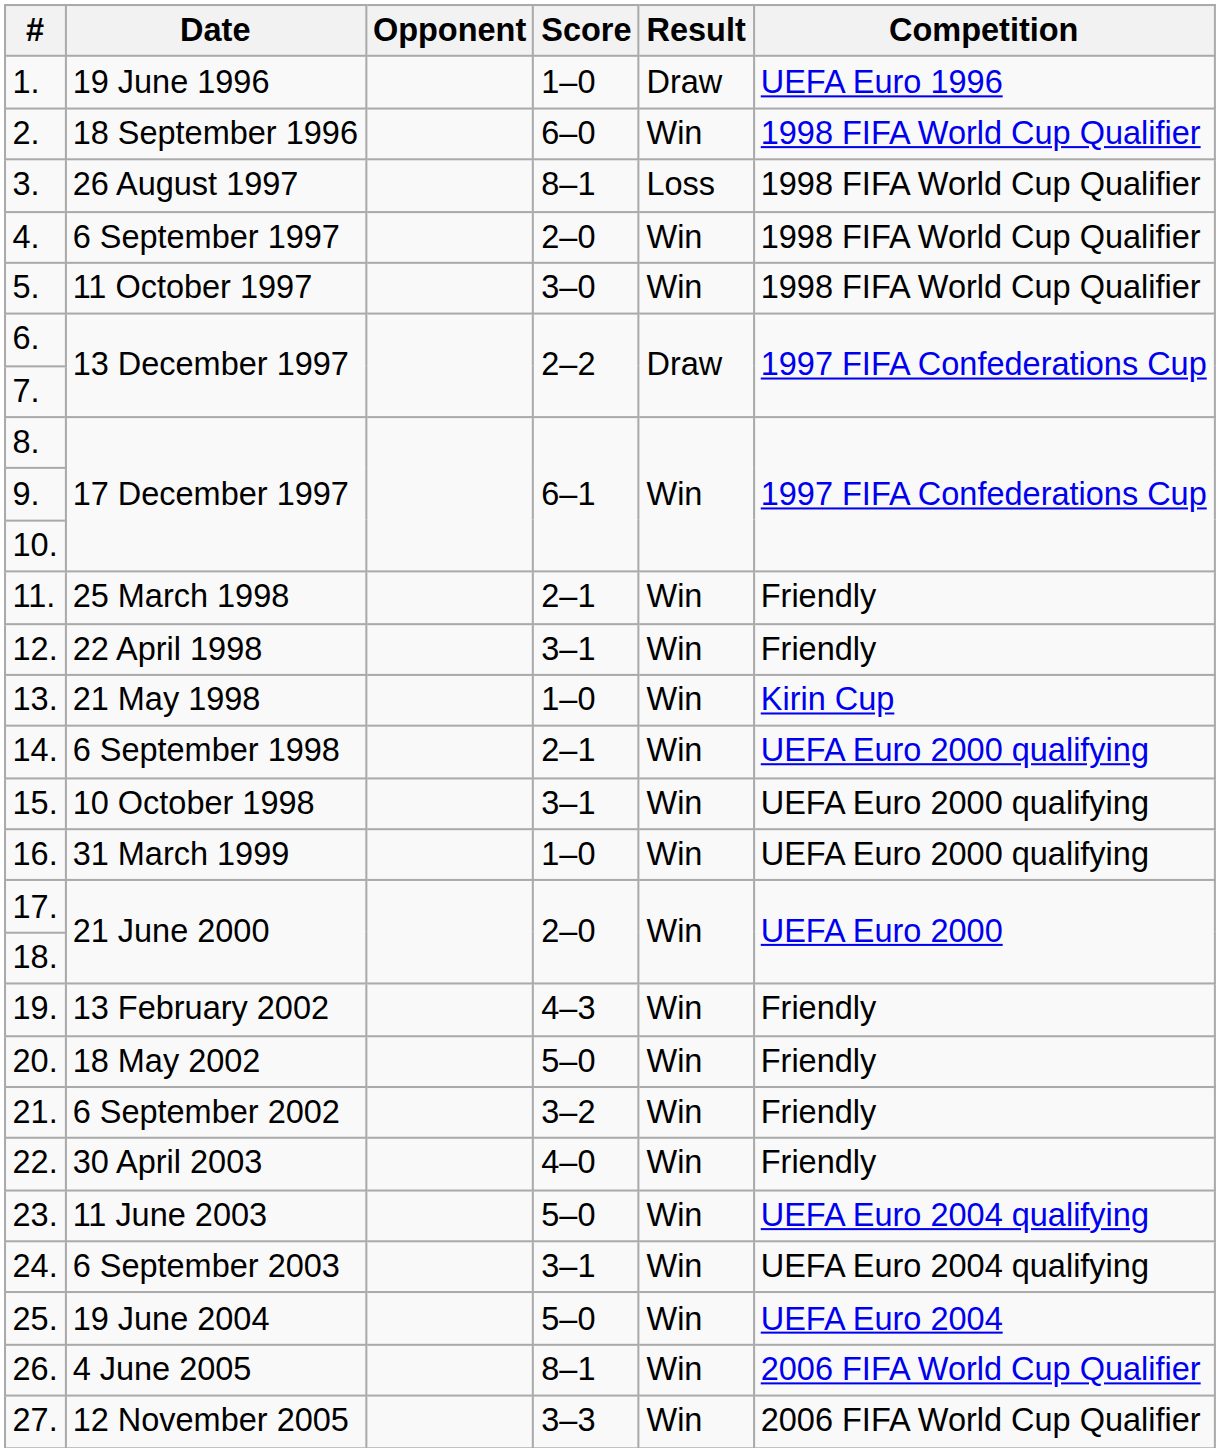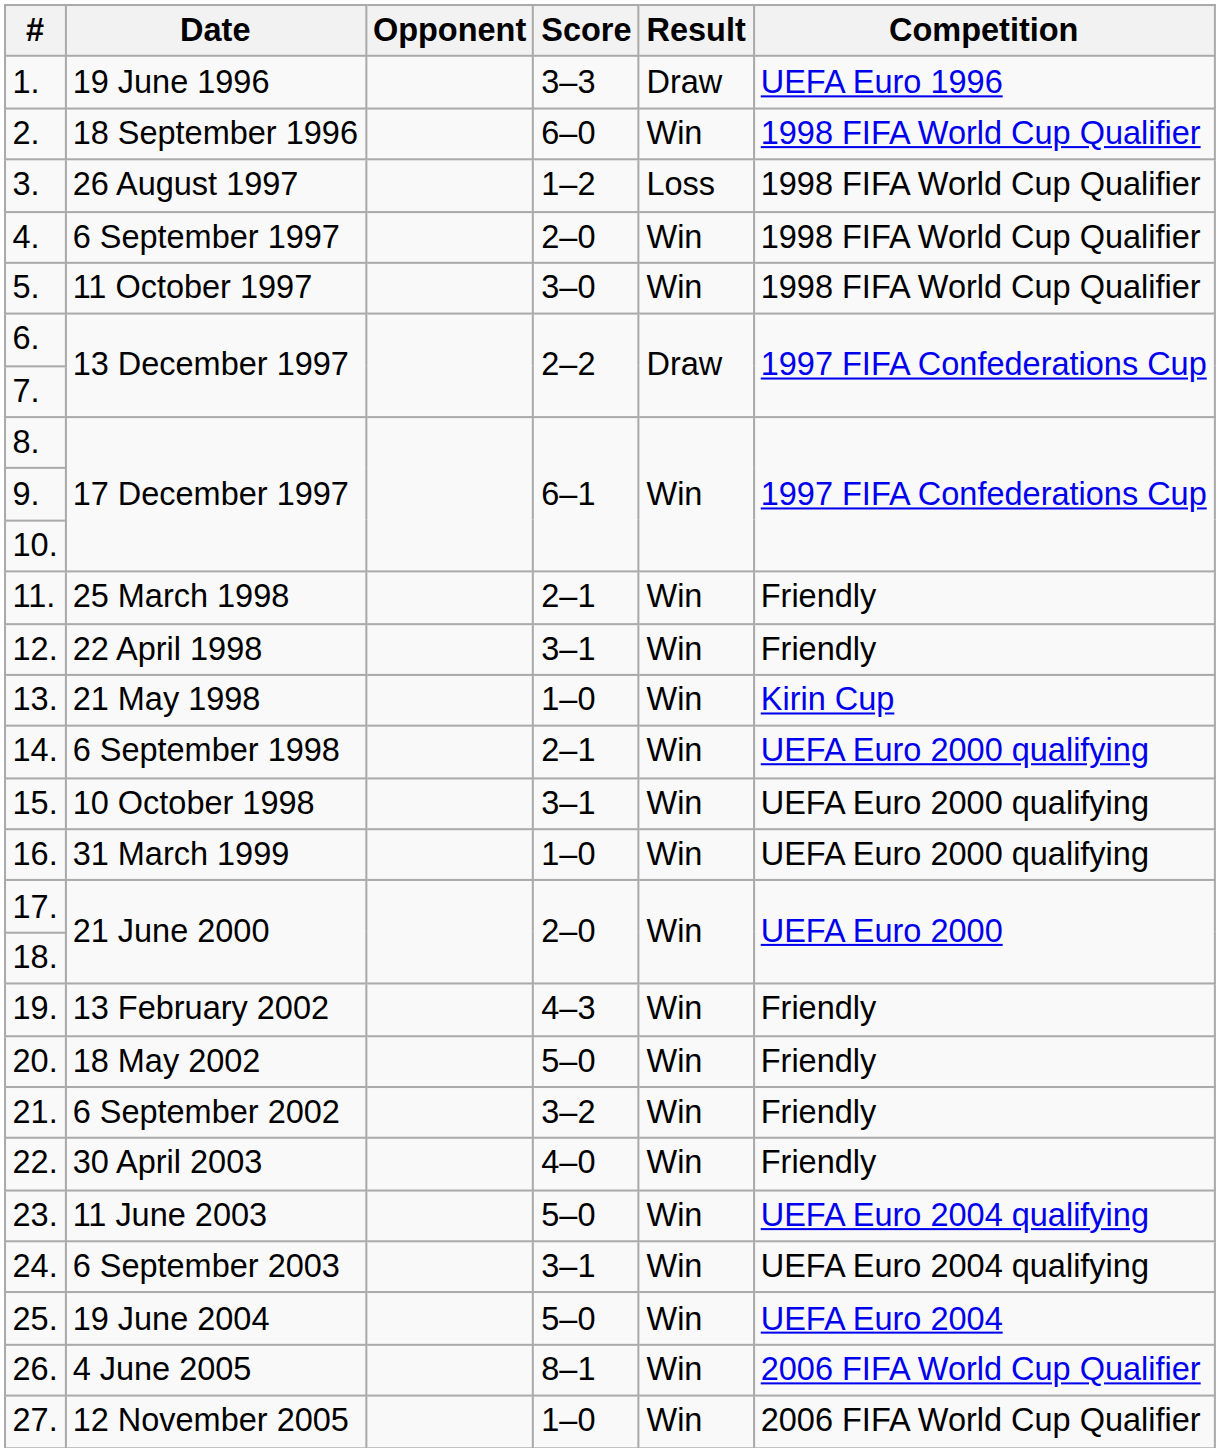1. | Score: 1–0 -> 3–3
3. | Score: 8–1 -> 1–2
27. | Score: 3–3 -> 1–0
